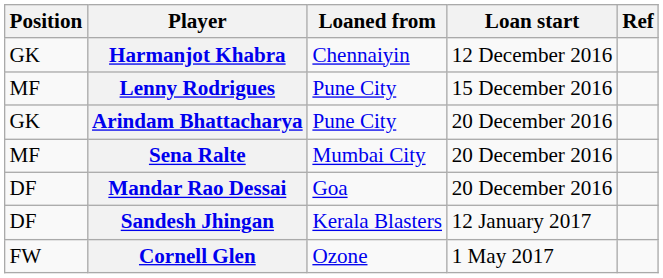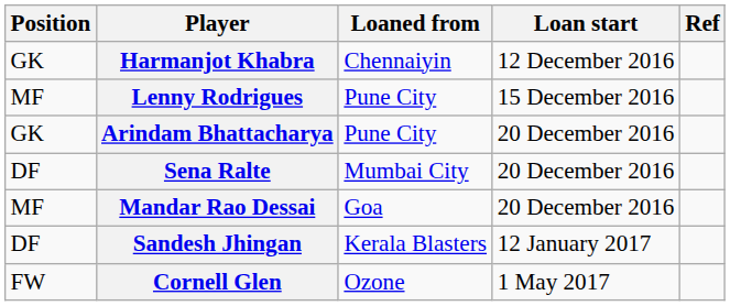Sena Ralte | Position: MF -> DF
Mandar Rao Dessai | Position: DF -> MF
